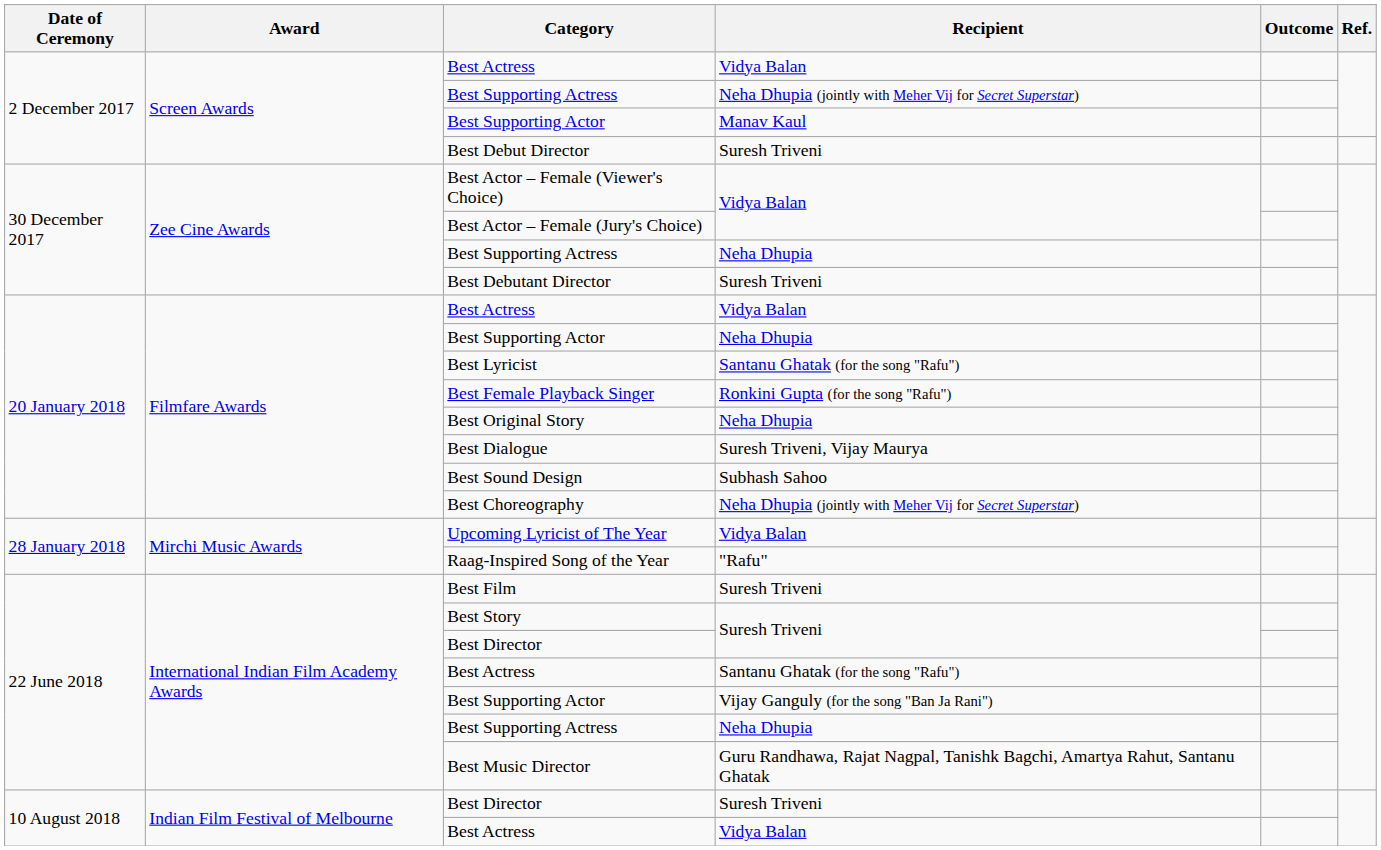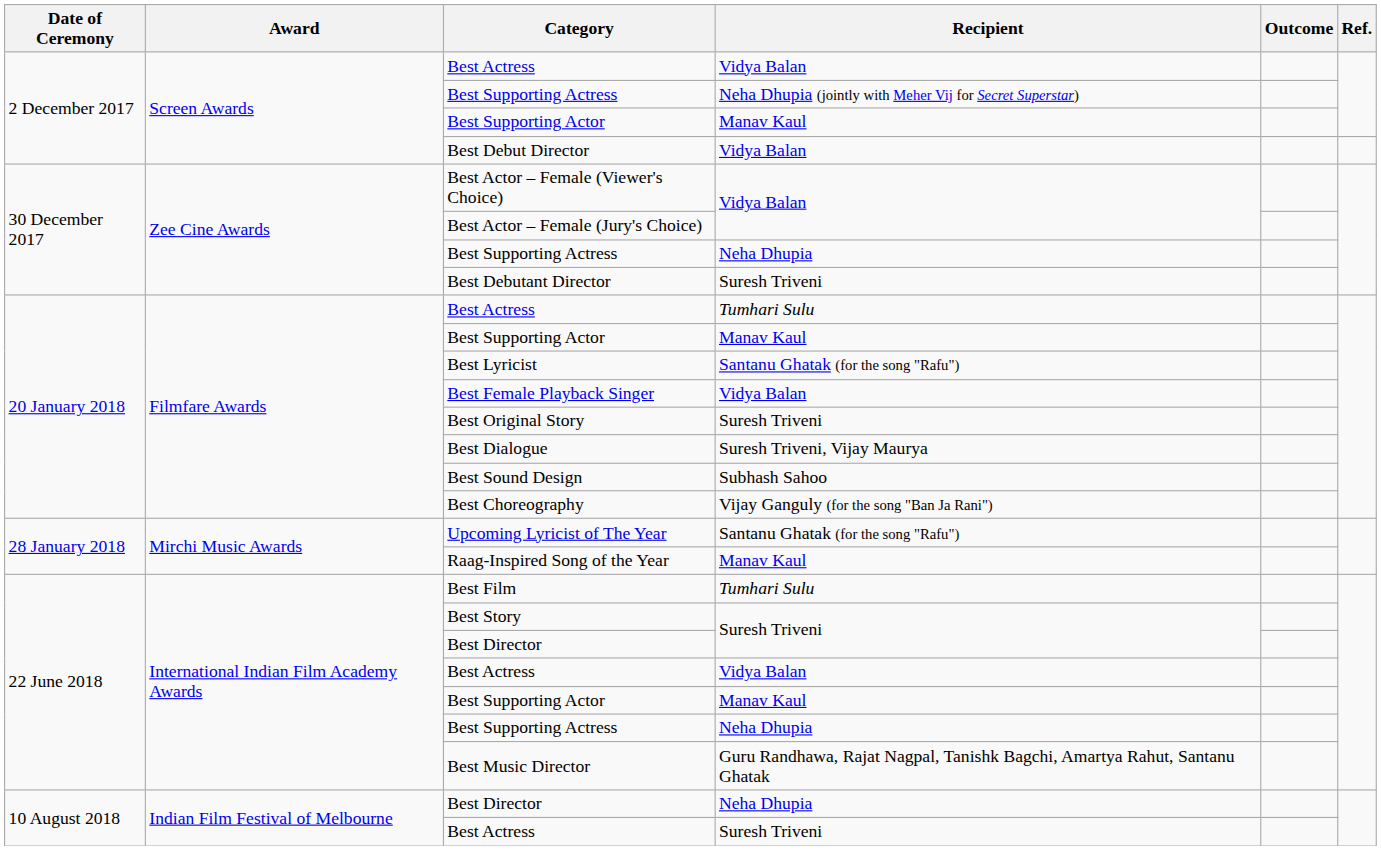Best Debut Director | Recipient: Suresh Triveni -> Vidya Balan
20 January 2018 / Best Actress | Recipient: Vidya Balan -> Tumhari Sulu
20 January 2018 / Best Supporting Actor | Recipient: Neha Dhupia -> Manav Kaul
Best Female Playback Singer | Recipient: Ronkini Gupta (for the song "Rafu") -> Vidya Balan
Best Original Story | Recipient: Neha Dhupia -> Suresh Triveni
Best Choreography | Recipient: Neha Dhupia (jointly with Meher Vij for Secret Superstar) -> Vijay Ganguly (for the song "Ban Ja Rani")
Upcoming Lyricist of The Year | Recipient: Vidya Balan -> Santanu Ghatak (for the song "Rafu")
Raag-Inspired Song of the Year | Recipient: "Rafu" -> Manav Kaul
Best Film | Recipient: Suresh Triveni -> Tumhari Sulu
22 June 2018 / Best Actress | Recipient: Santanu Ghatak (for the song "Rafu") -> Vidya Balan
22 June 2018 / Best Supporting Actor | Recipient: Vijay Ganguly (for the song "Ban Ja Rani") -> Manav Kaul
10 August 2018 / Best Director | Recipient: Suresh Triveni -> Neha Dhupia
10 August 2018 / Best Actress | Recipient: Vidya Balan -> Suresh Triveni
